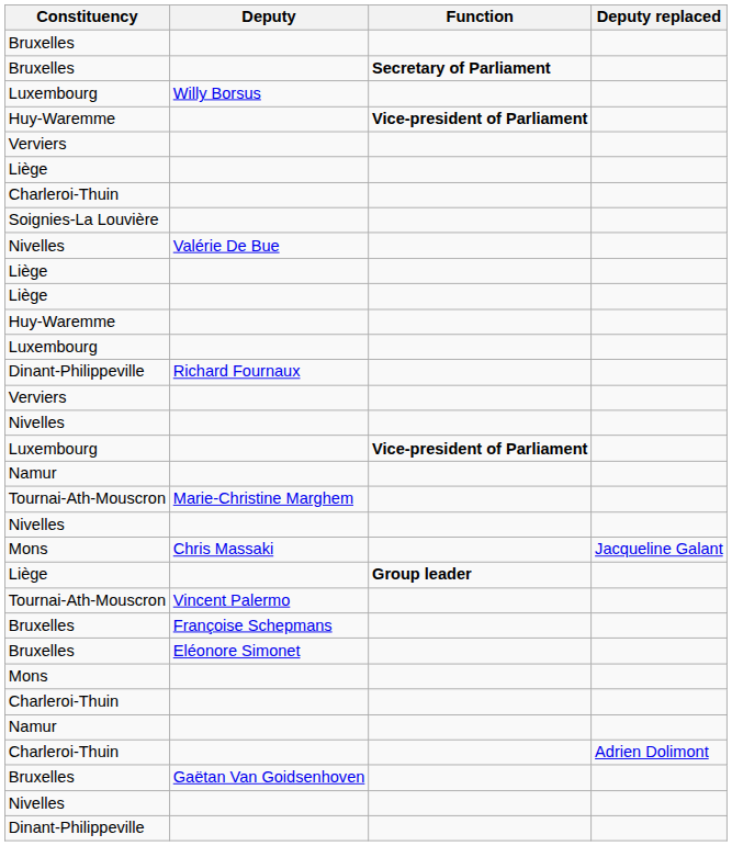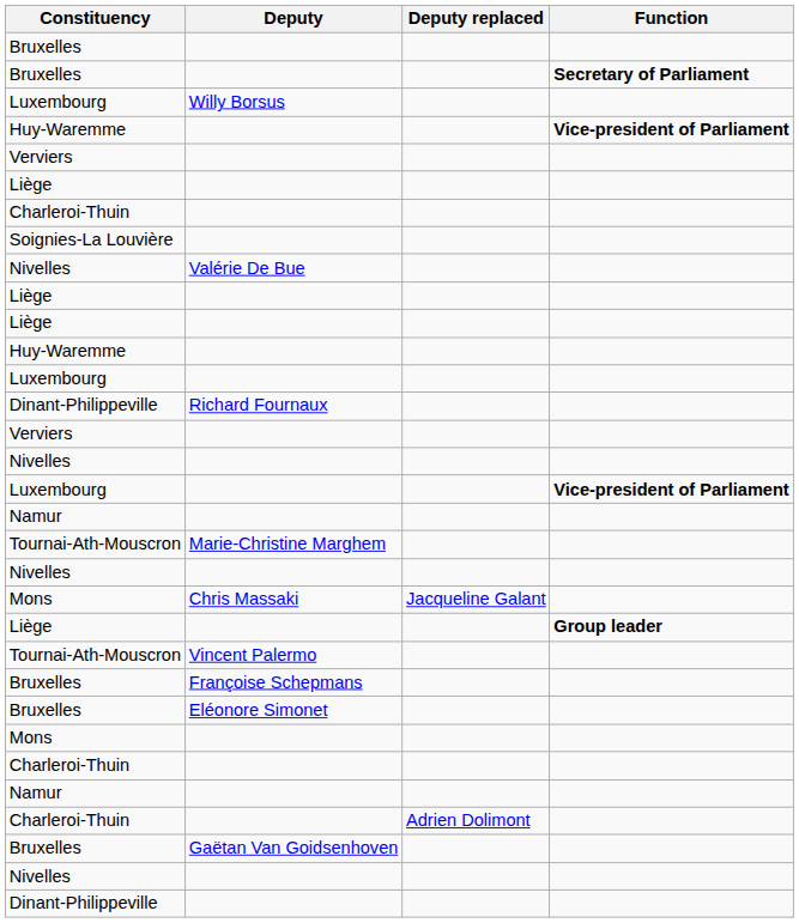columns swapped: Deputy replaced <-> Function
